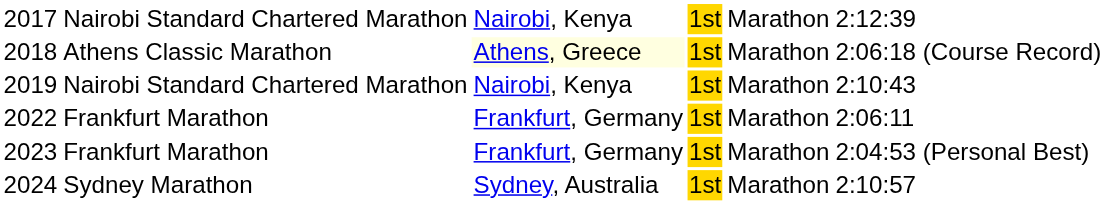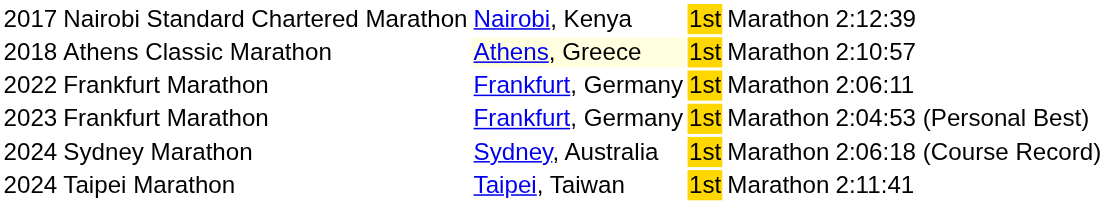2018 | column 6: 2:06:18 (Course Record) -> 2:10:57
- row: 2019 | Nairobi Standard Chartered Marathon | Nairobi, Kenya | 1st | Marathon | 2:10:43
2024 / Sydney Marathon | column 6: 2:10:57 -> 2:06:18 (Course Record)
+ row: 2024 | Taipei Marathon | Taipei, Taiwan | 1st | Marathon | 2:11:41
